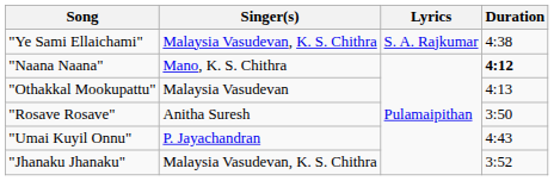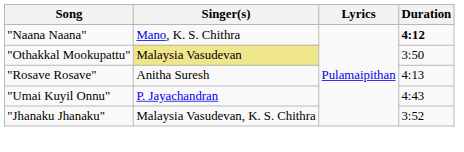- row: "Ye Sami Ellaichami" | Malaysia Vasudevan, K. S. Chithra | S. A. Rajkumar | 4:38
"Othakkal Mookupattu" | Singer(s): no background -> khaki background
"Othakkal Mookupattu" | Duration: 4:13 -> 3:50
"Rosave Rosave" | Duration: 3:50 -> 4:13
